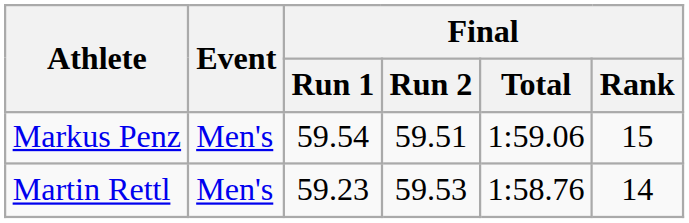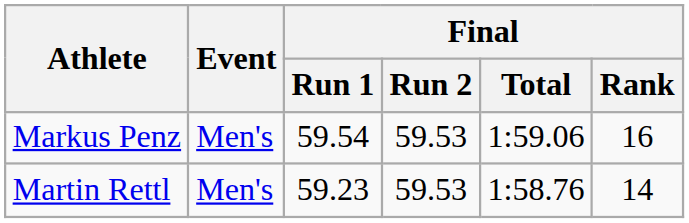Markus Penz | Final / Run 2: 59.51 -> 59.53
Markus Penz | Final / Rank: 15 -> 16
